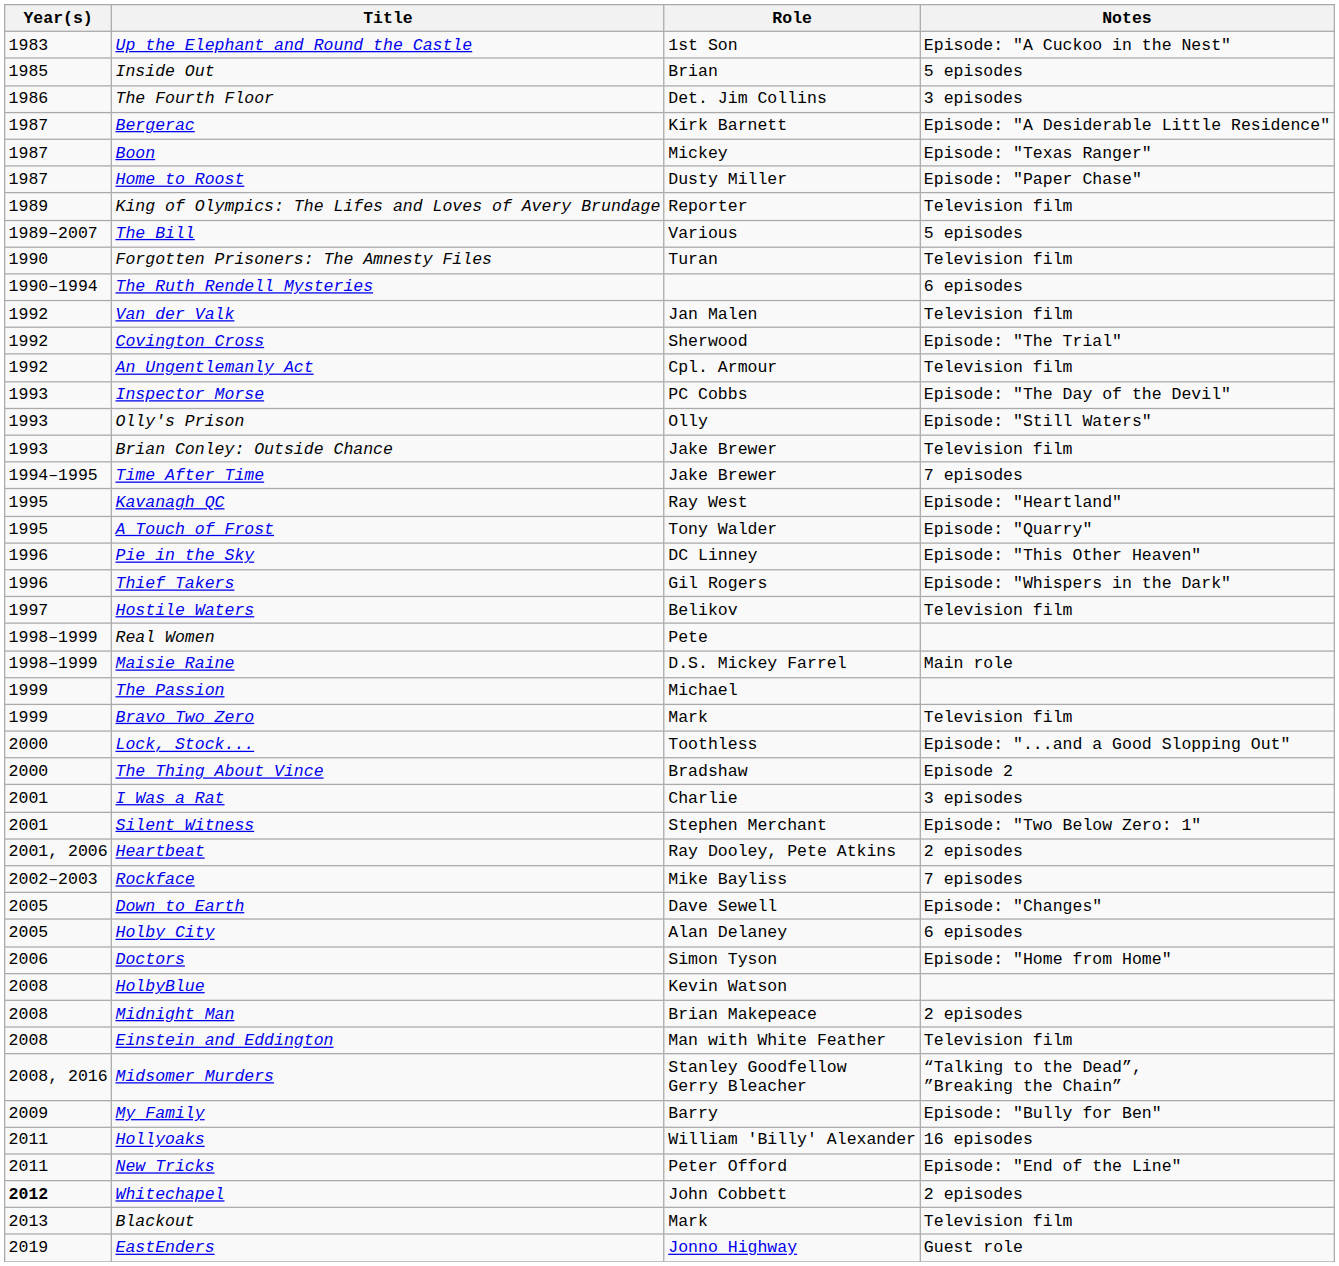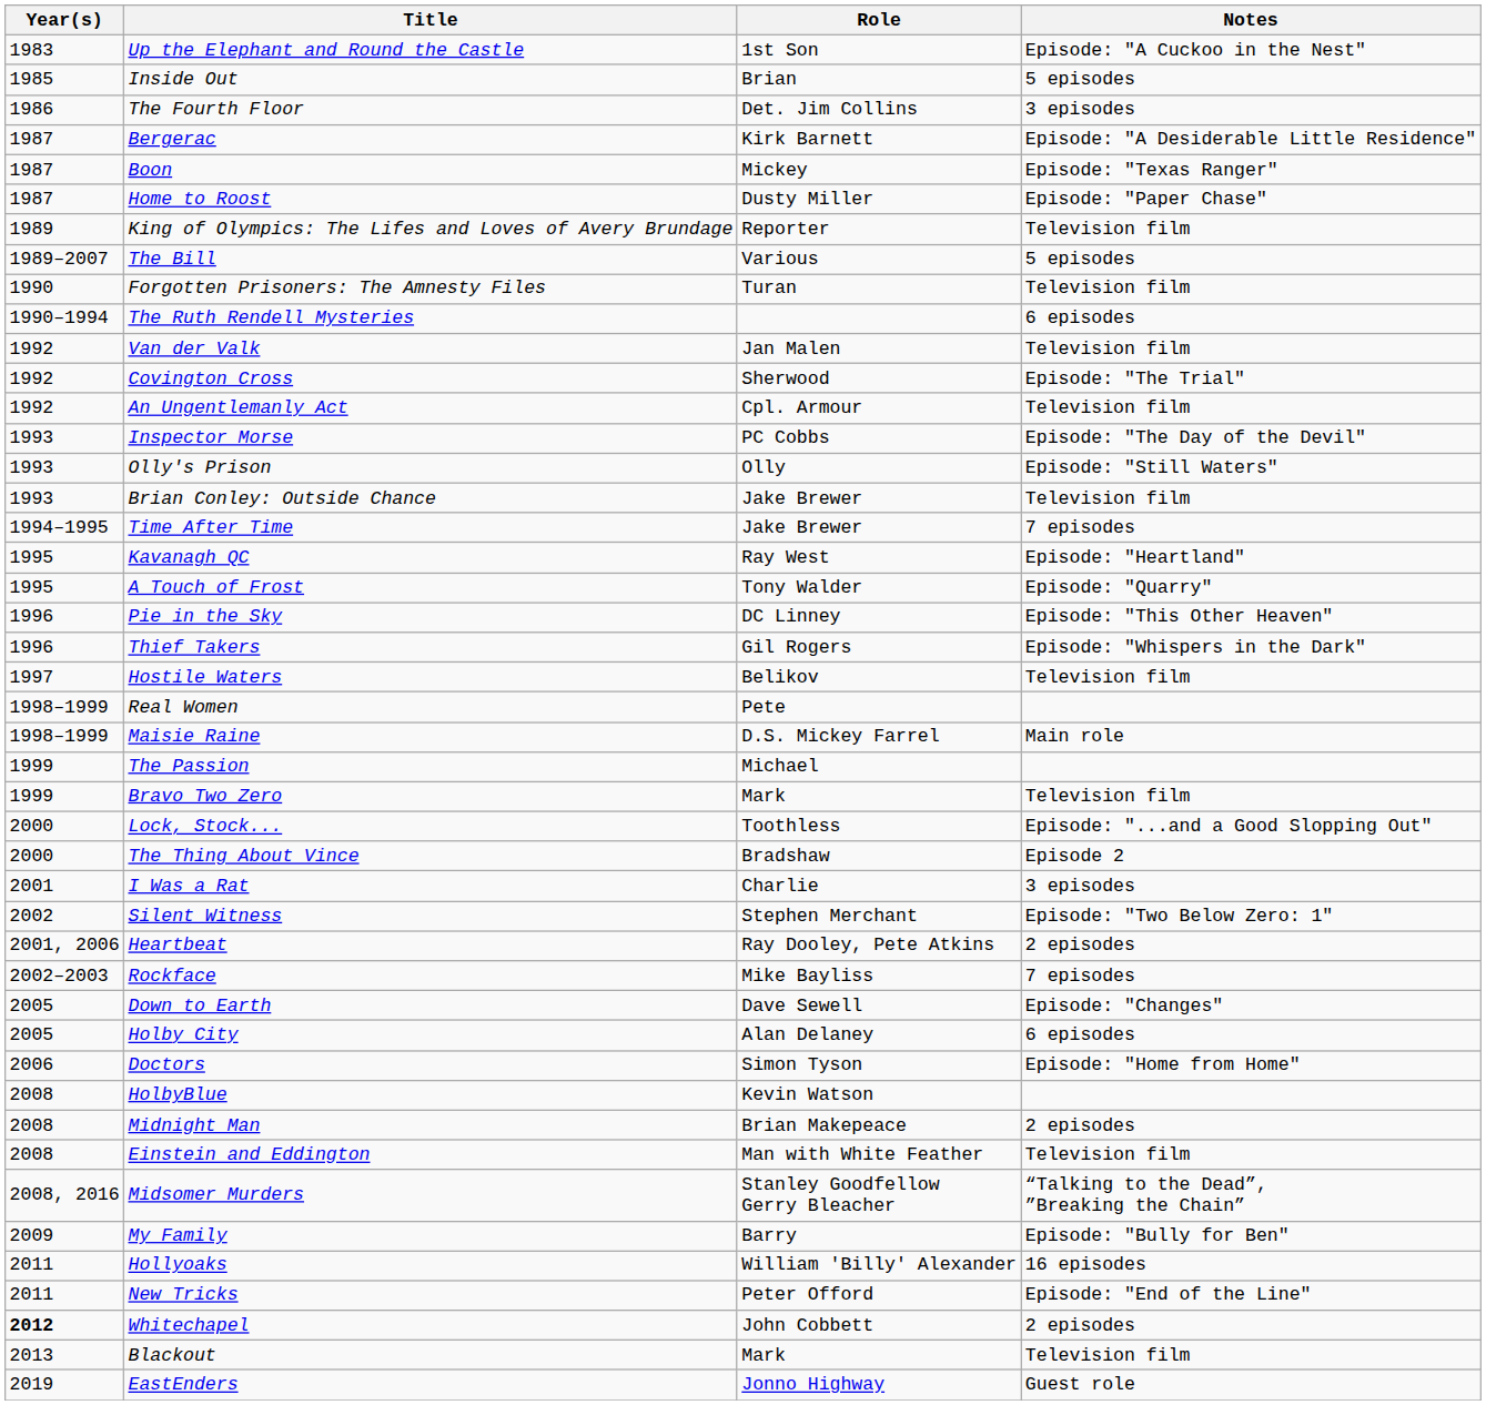Silent Witness | Year(s): 2001 -> 2002
